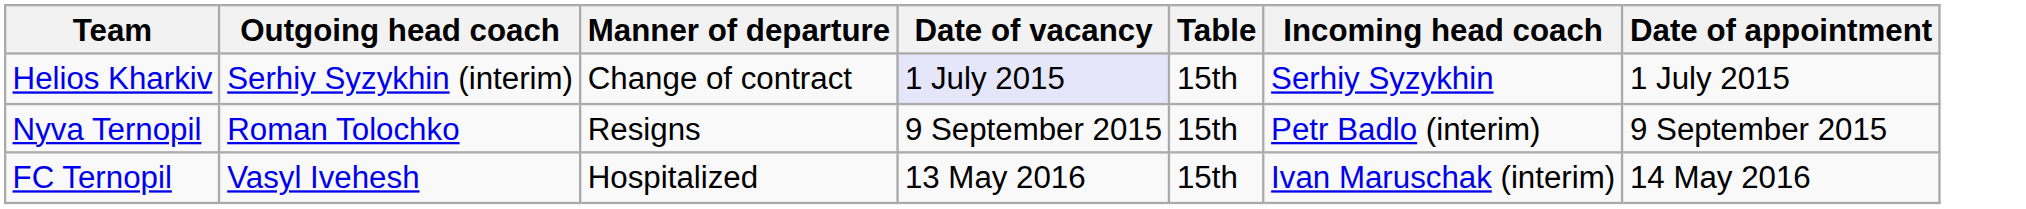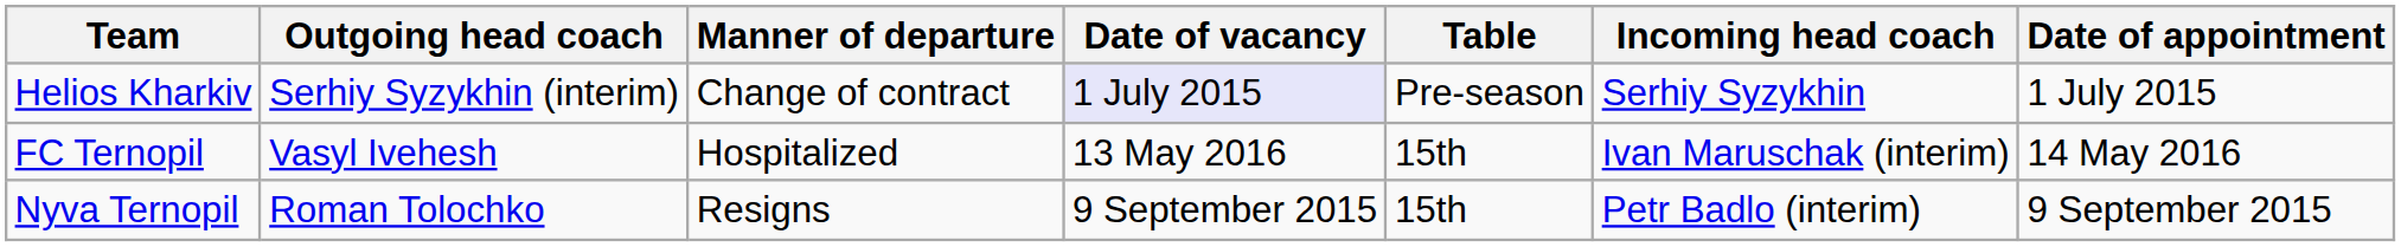Helios Kharkiv | Table: 15th -> Pre-season
rows swapped: Nyva Ternopil <-> FC Ternopil
